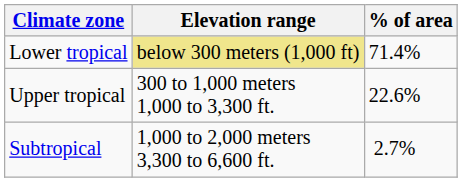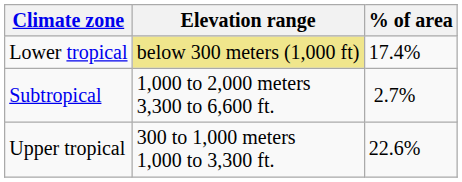Lower tropical | % of area: 71.4% -> 17.4%
rows swapped: Upper tropical <-> Subtropical
